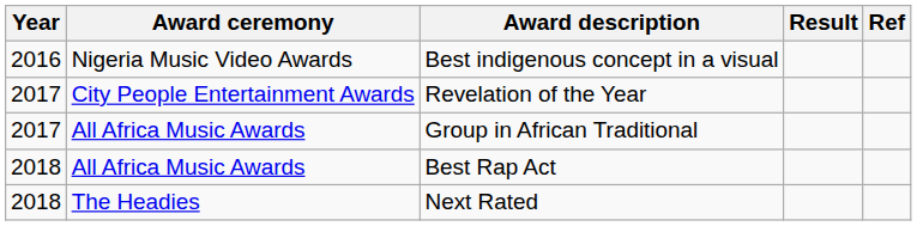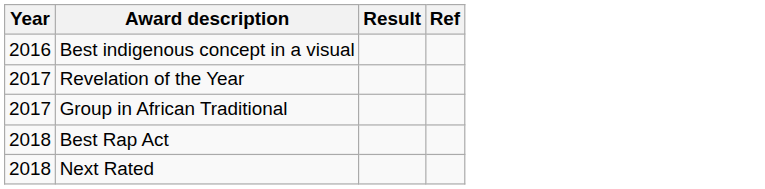- column: Award ceremony | Nigeria Music Video Awards | City People Entertainment Awards | All Africa Music Awards | All Africa Music Awards | The Headies
